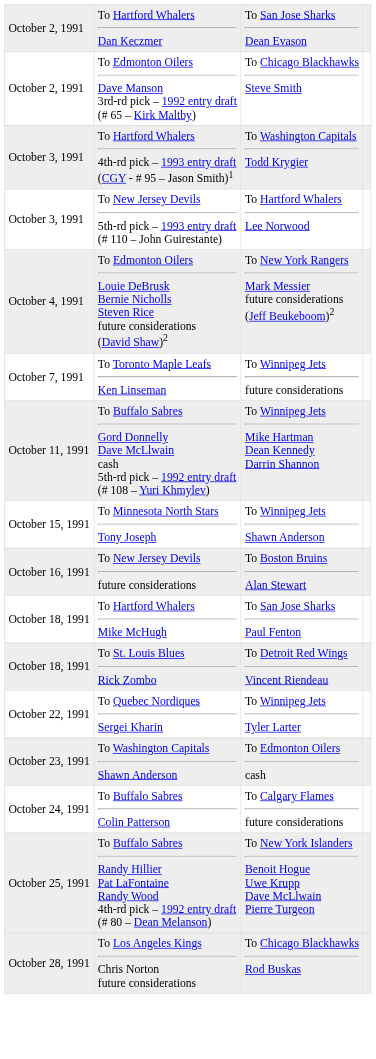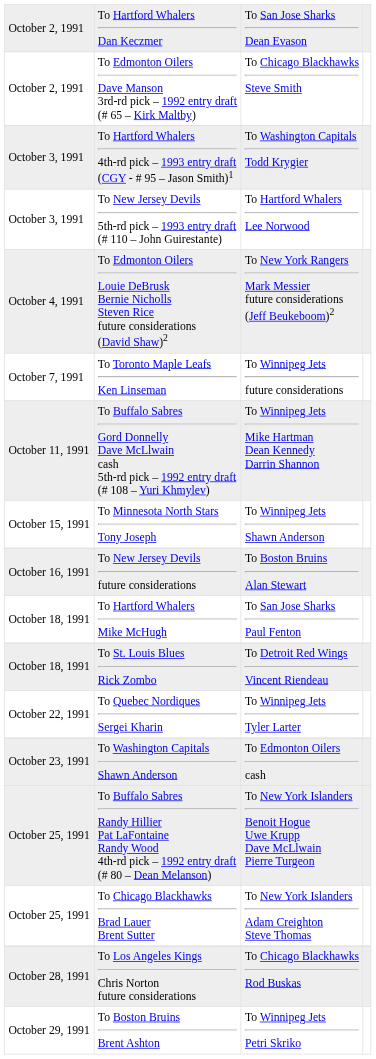- row: October 24, 1991 | To Buffalo Sabres Colin Patterson | To Calgary Flames future considerations
+ row: October 25, 1991 | To Chicago Blackhawks Brad Lauer Brent Sutter | To New York Islanders Adam Creighton Steve Thomas
+ row: October 29, 1991 | To Boston Bruins Brent Ashton | To Winnipeg Jets Petri Skriko
